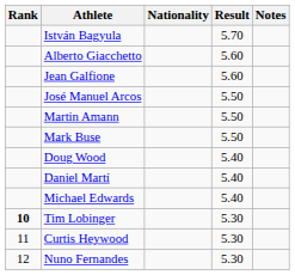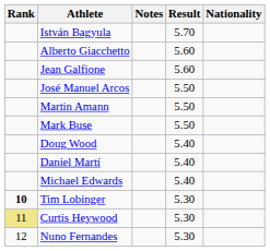columns swapped: Nationality <-> Notes
Curtis Heywood | Rank: no background -> khaki background
